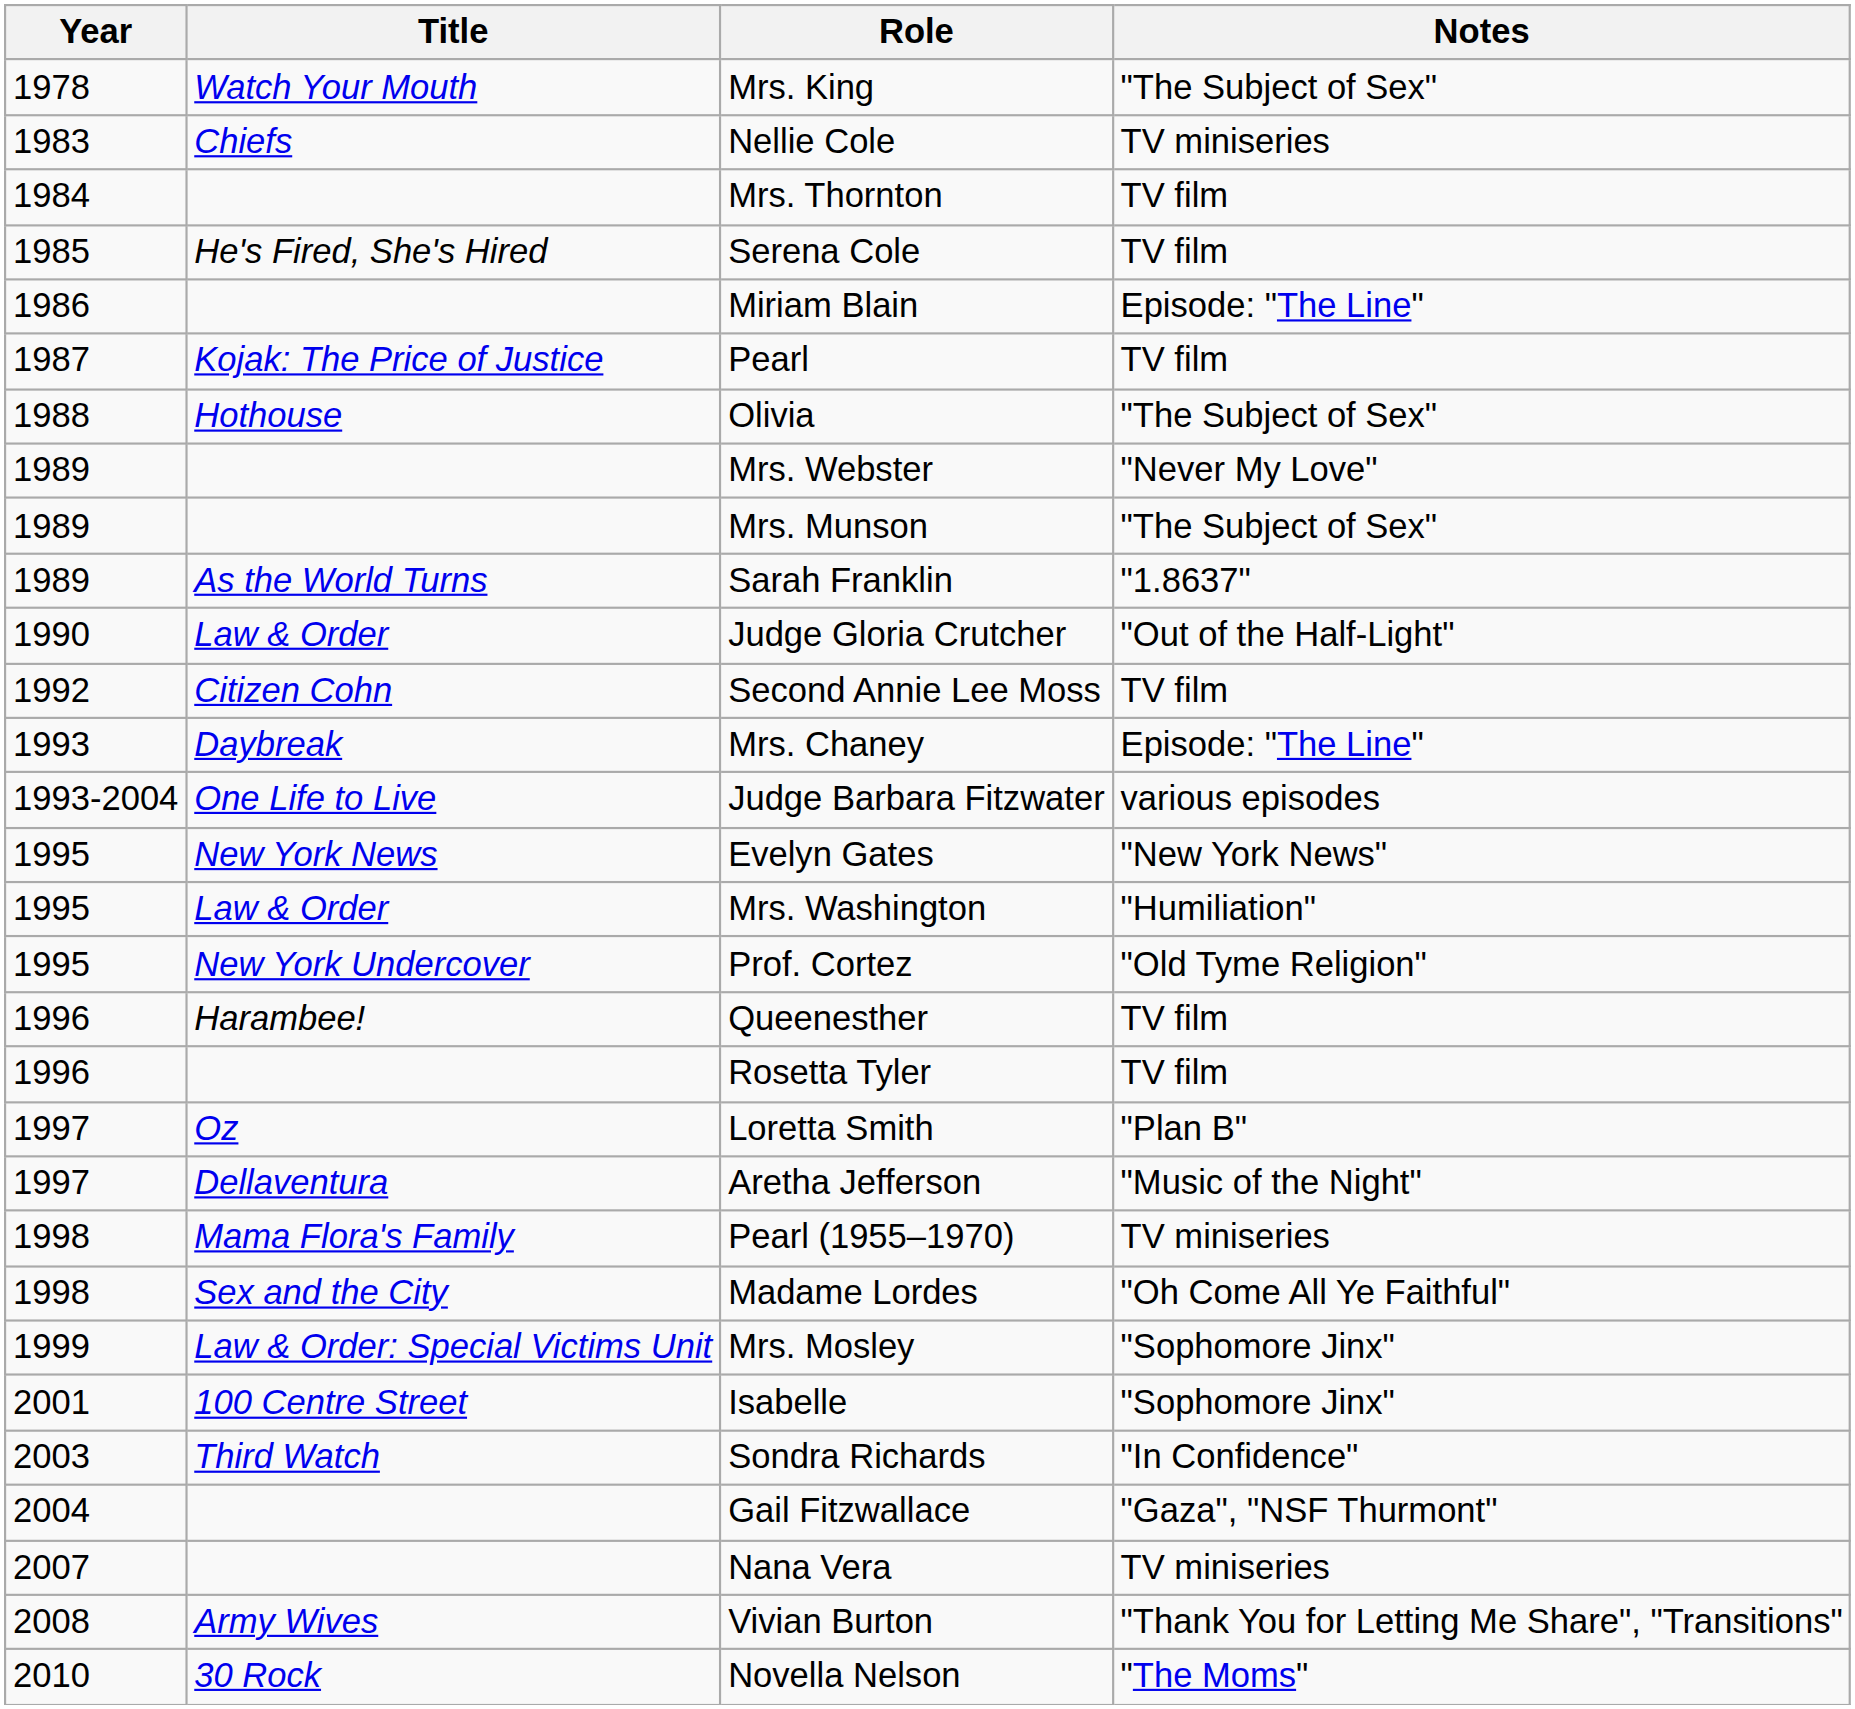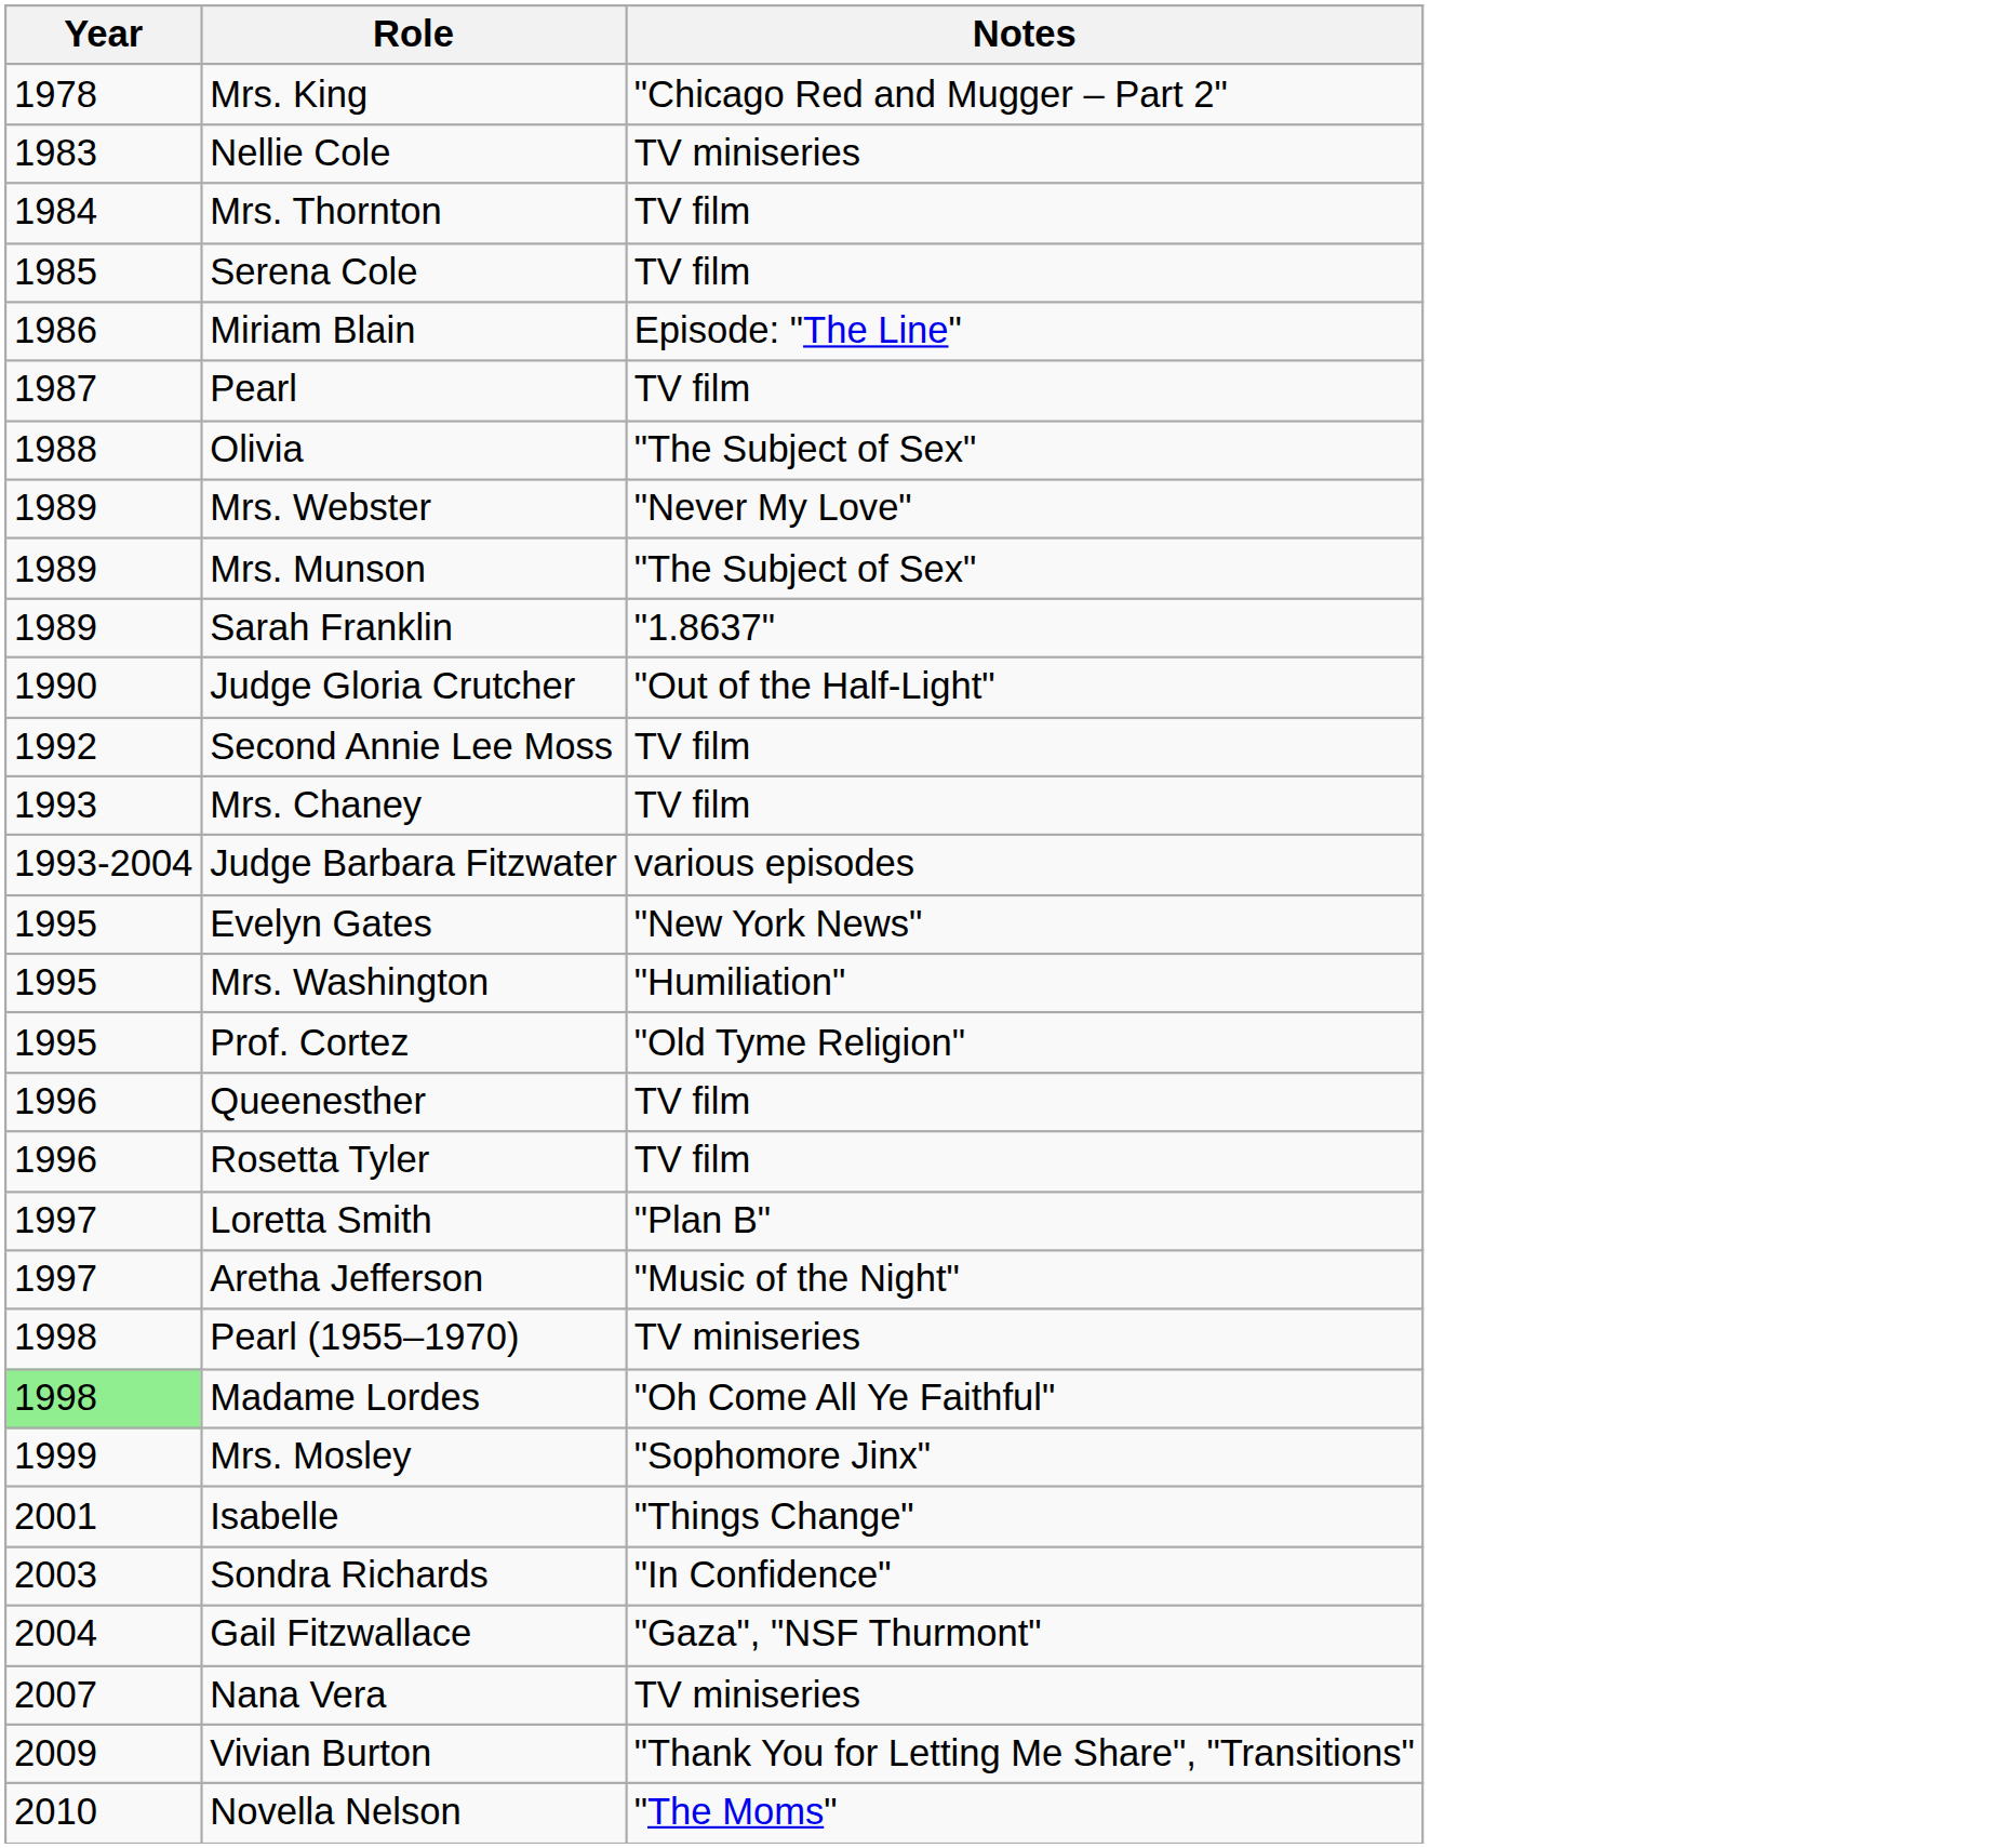- column: Title | Watch Your Mouth | Chiefs | He's Fired, She's Hired | Kojak: The Price of Justice | Hothouse | As the World Turns | Law & Order | Citizen Cohn | Daybreak | One Life to Live | New York News | Law & Order | New York Undercover | Harambee! | Oz | Dellaventura | Mama Flora's Family | Sex and the City | Law & Order: Special Victims Unit | 100 Centre Street | Third Watch | Army Wives | 30 Rock
Mrs. King | Notes: "The Subject of Sex" -> "Chicago Red and Mugger – Part 2"
Mrs. Chaney | Notes: Episode: "The Line" -> TV film
Madame Lordes | Year: no background -> lightgreen background
Isabelle | Notes: "Sophomore Jinx" -> "Things Change"
Vivian Burton | Year: 2008 -> 2009
